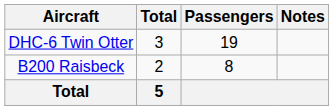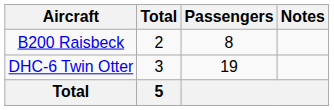rows swapped: DHC-6 Twin Otter <-> B200 Raisbeck
